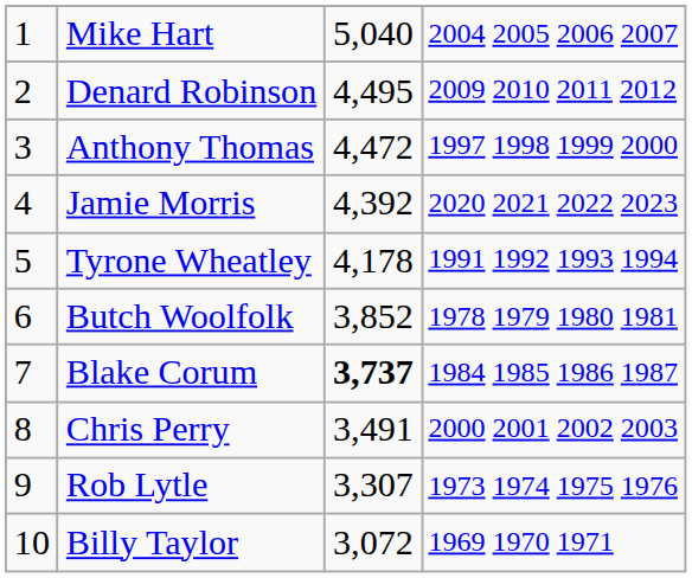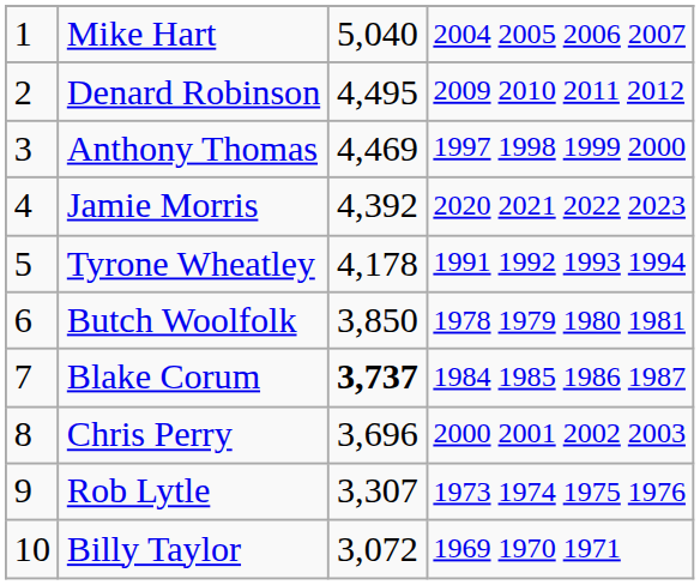Anthony Thomas | column 3: 4,472 -> 4,469
Butch Woolfolk | column 3: 3,852 -> 3,850
Chris Perry | column 3: 3,491 -> 3,696
